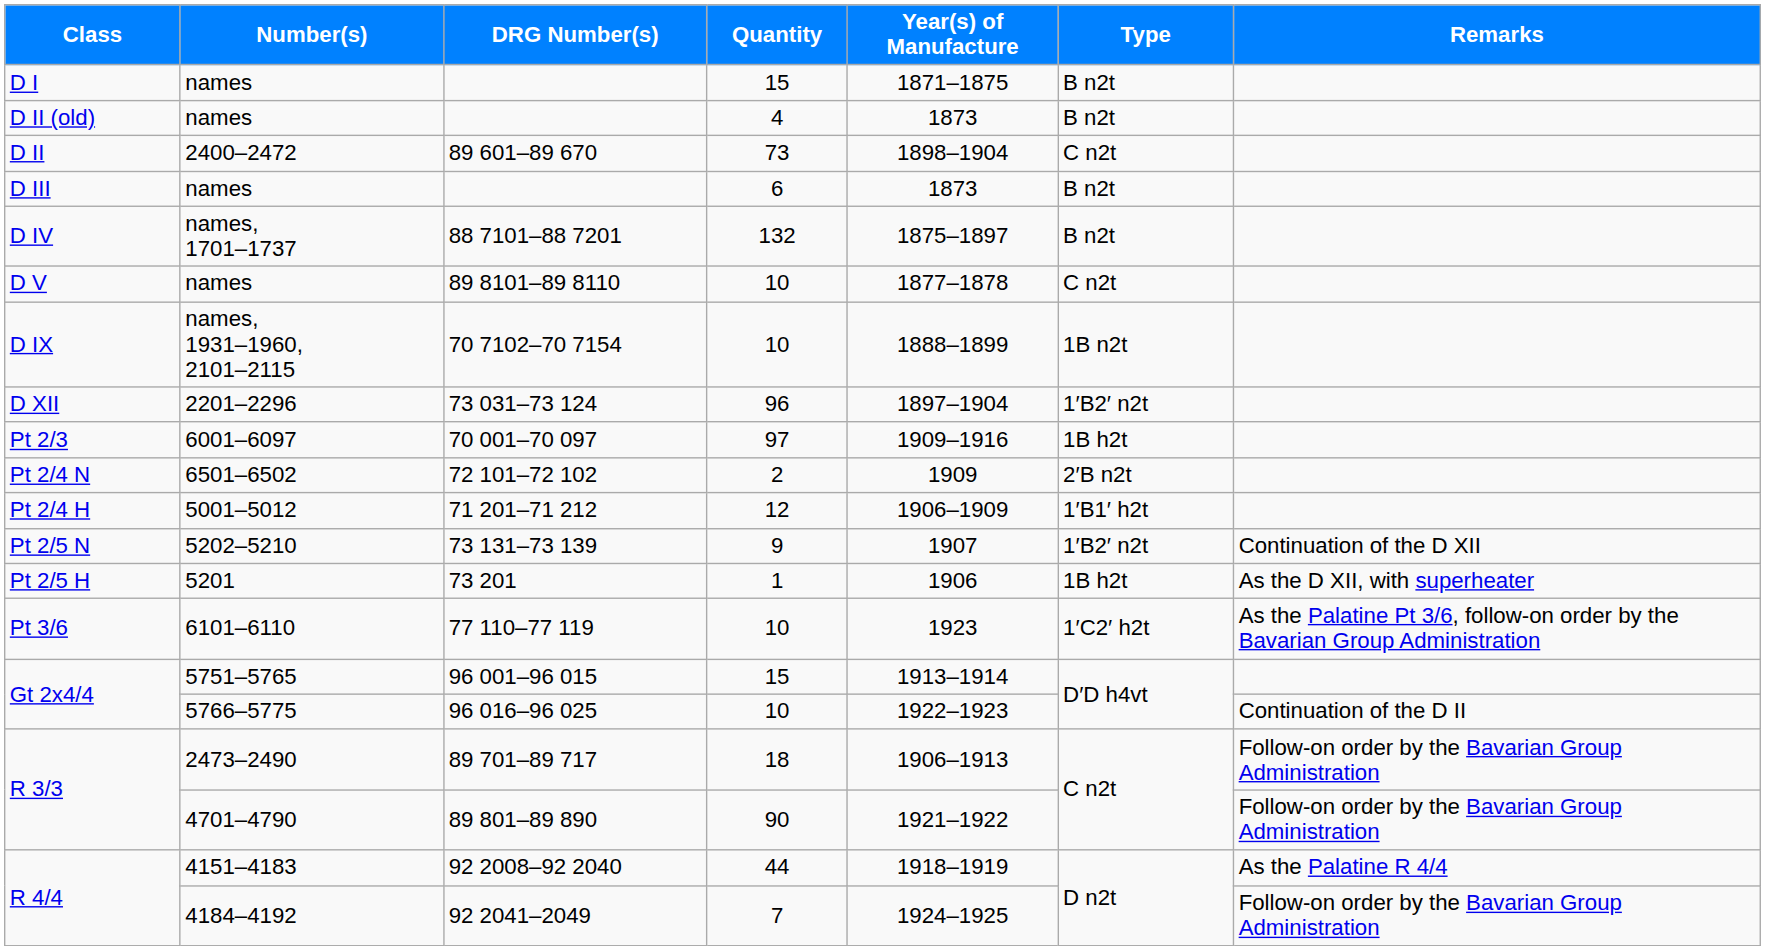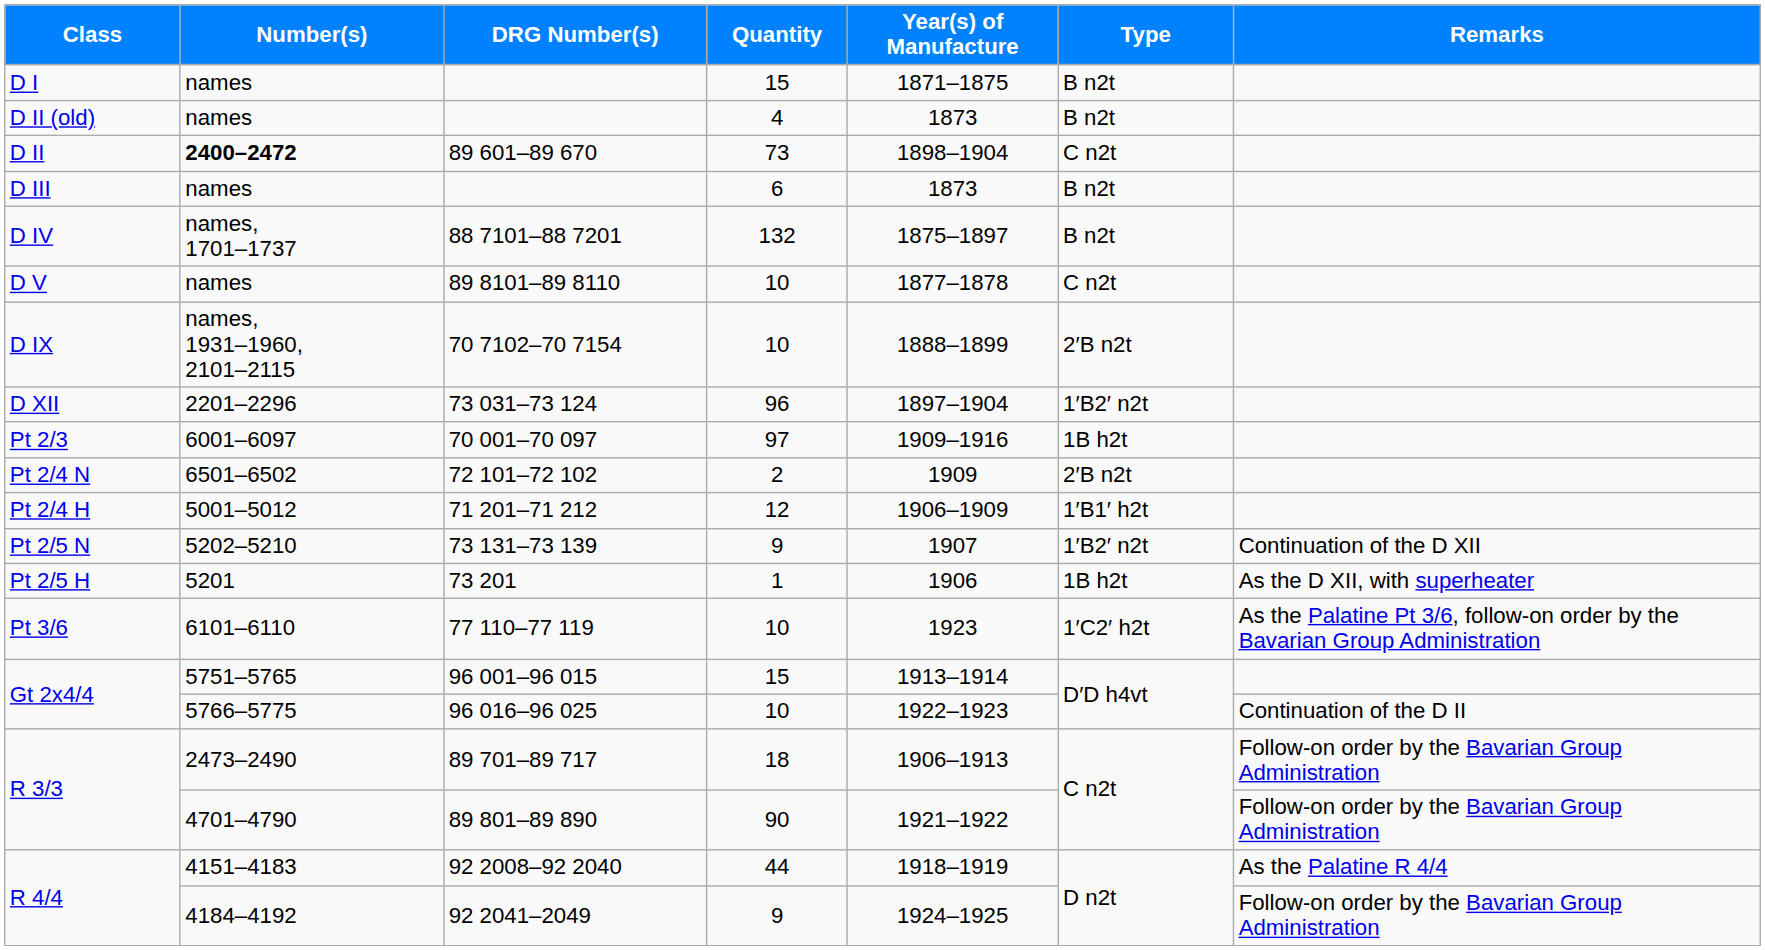89 601–89 670 | Number(s): normal -> bold
70 7102–70 7154 | Type: 1B n2t -> 2′B n2t
92 2041–2049 | Quantity: 7 -> 9
